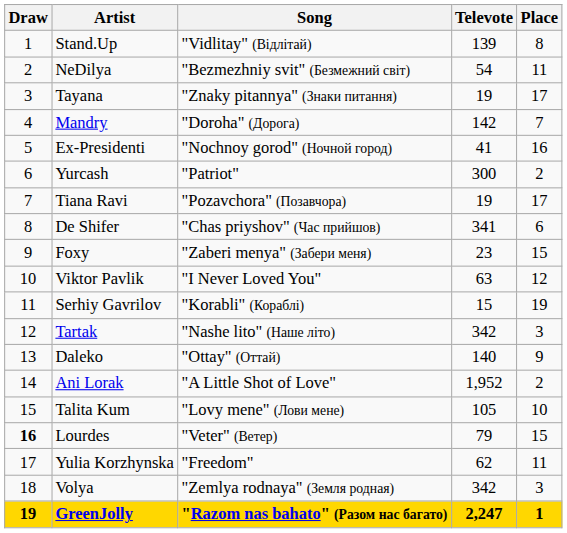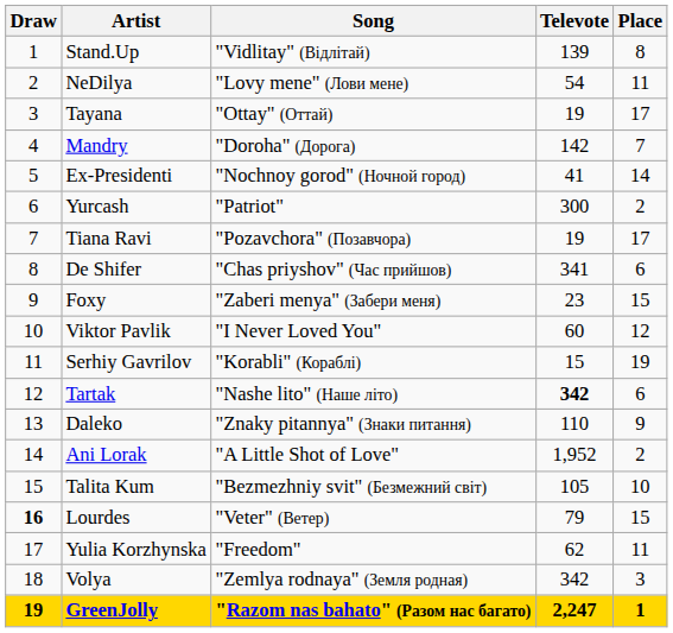NeDilya | Song: "Bezmezhniy svit" (Безмежний світ) -> "Lovy mene" (Лови мене)
Tayana | Song: "Znaky pitannya" (Знаки питання) -> "Ottay" (Оттай)
Ex-Presidenti | Place: 16 -> 14
Viktor Pavlik | Televote: 63 -> 60
Tartak | Televote: normal -> bold
Tartak | Place: 3 -> 6
Daleko | Song: "Ottay" (Оттай) -> "Znaky pitannya" (Знаки питання)
Daleko | Televote: 140 -> 110
Talita Kum | Song: "Lovy mene" (Лови мене) -> "Bezmezhniy svit" (Безмежний світ)
